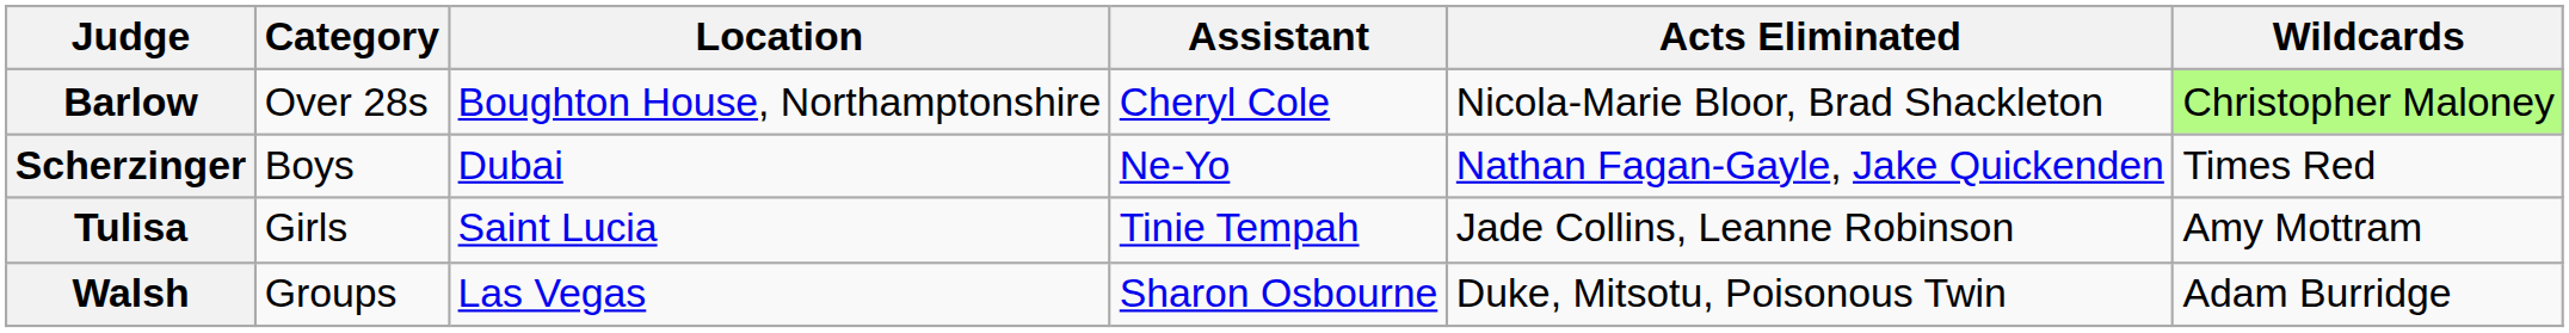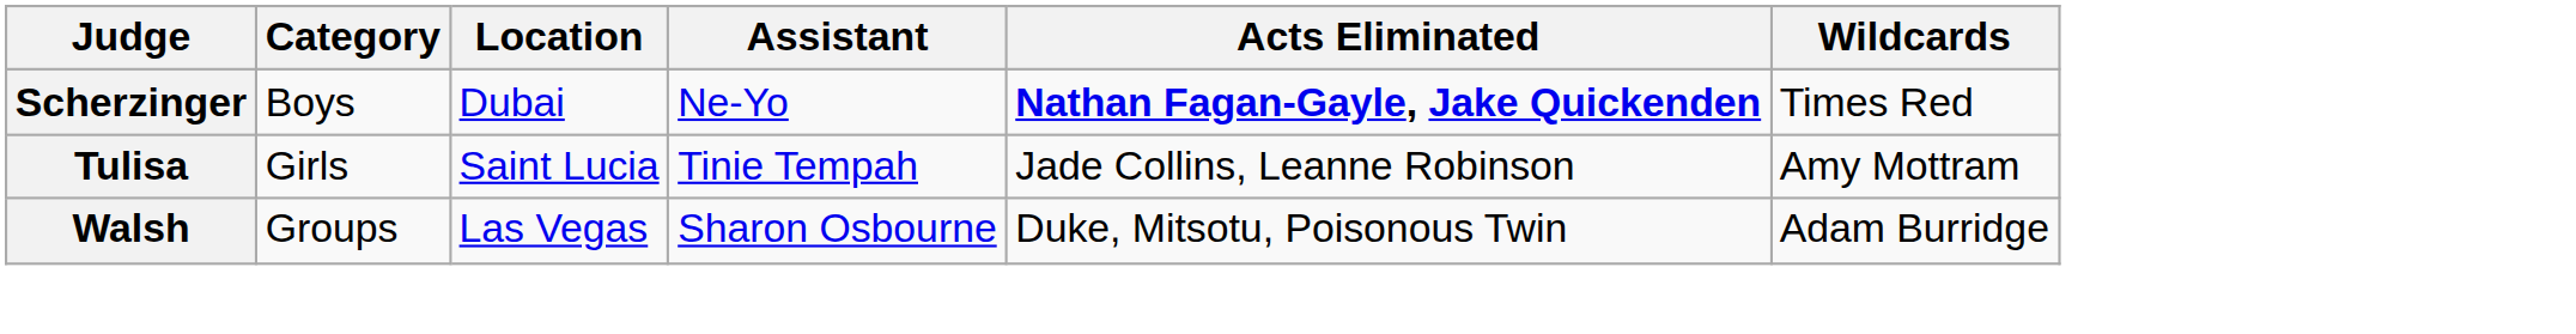- row: Barlow | Over 28s | Boughton House, Northamptonshire | Cheryl Cole | Nicola-Marie Bloor, Brad Shackleton | Christopher Maloney
Scherzinger | Acts Eliminated: normal -> bold
